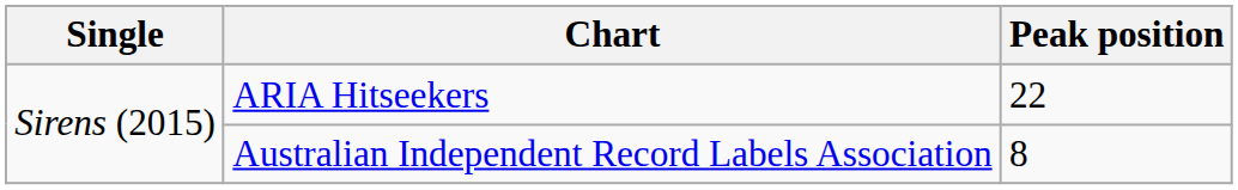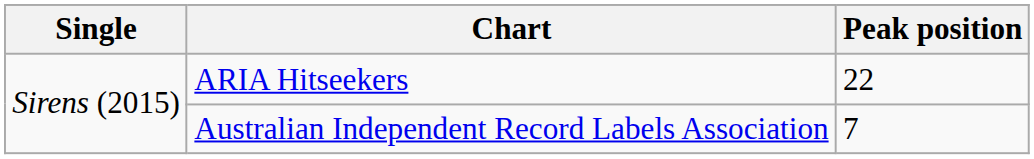Australian Independent Record Labels Association | Peak position: 8 -> 7
